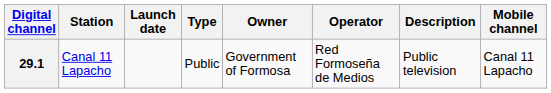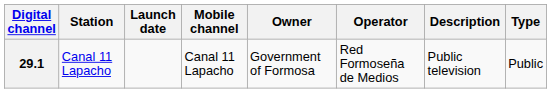columns swapped: Type <-> Mobile channel
